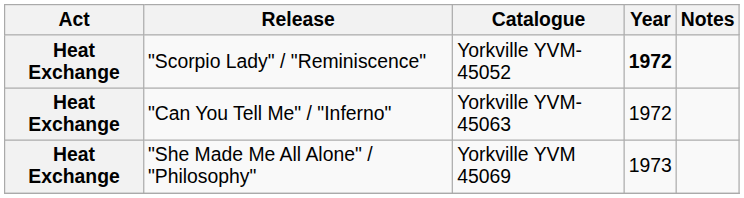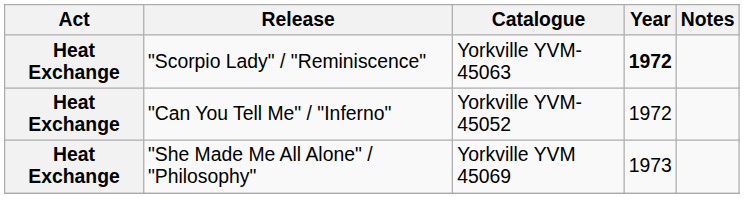"Scorpio Lady" / "Reminiscence" | Catalogue: Yorkville YVM-45052 -> Yorkville YVM-45063
"Can You Tell Me" / "Inferno" | Catalogue: Yorkville YVM-45063 -> Yorkville YVM-45052
